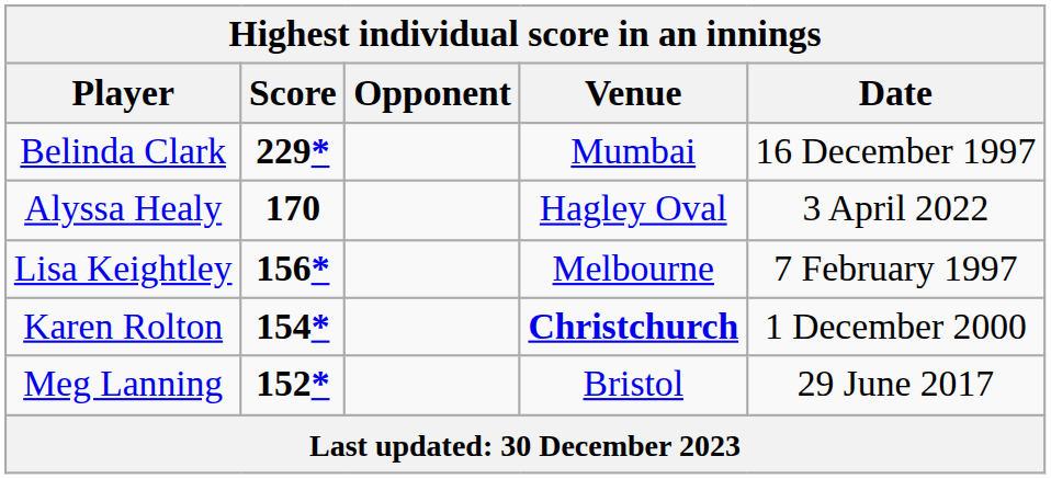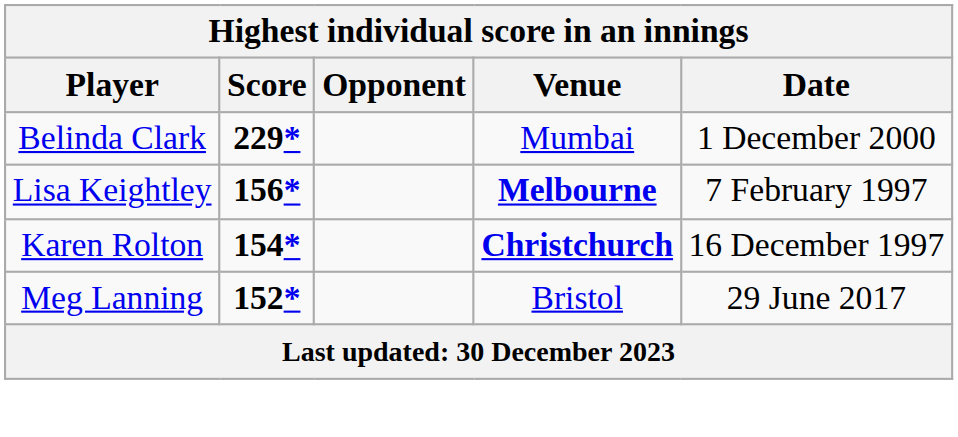Belinda Clark | Date: 16 December 1997 -> 1 December 2000
- row: Alyssa Healy | 170 | Hagley Oval | 3 April 2022
Lisa Keightley | Venue: normal -> bold
Karen Rolton | Date: 1 December 2000 -> 16 December 1997
